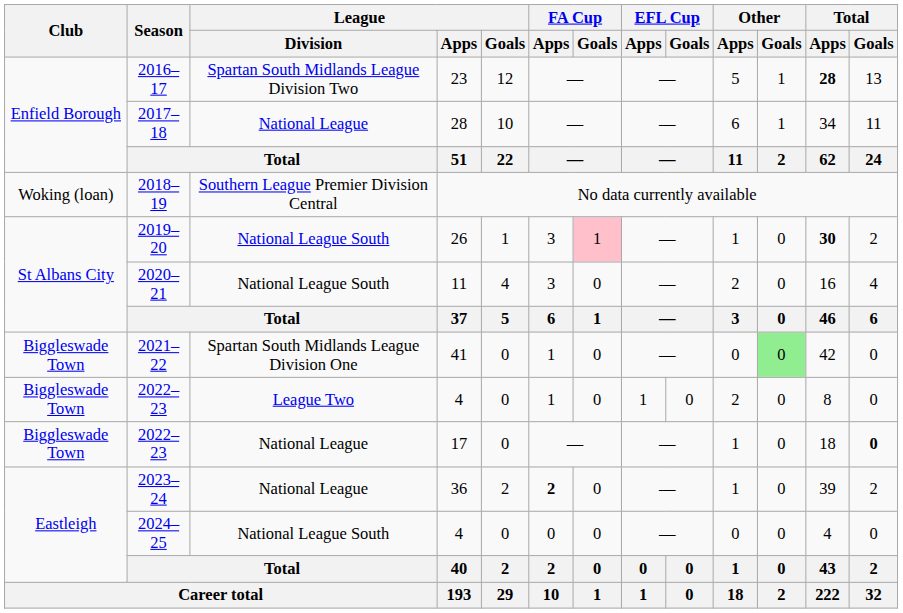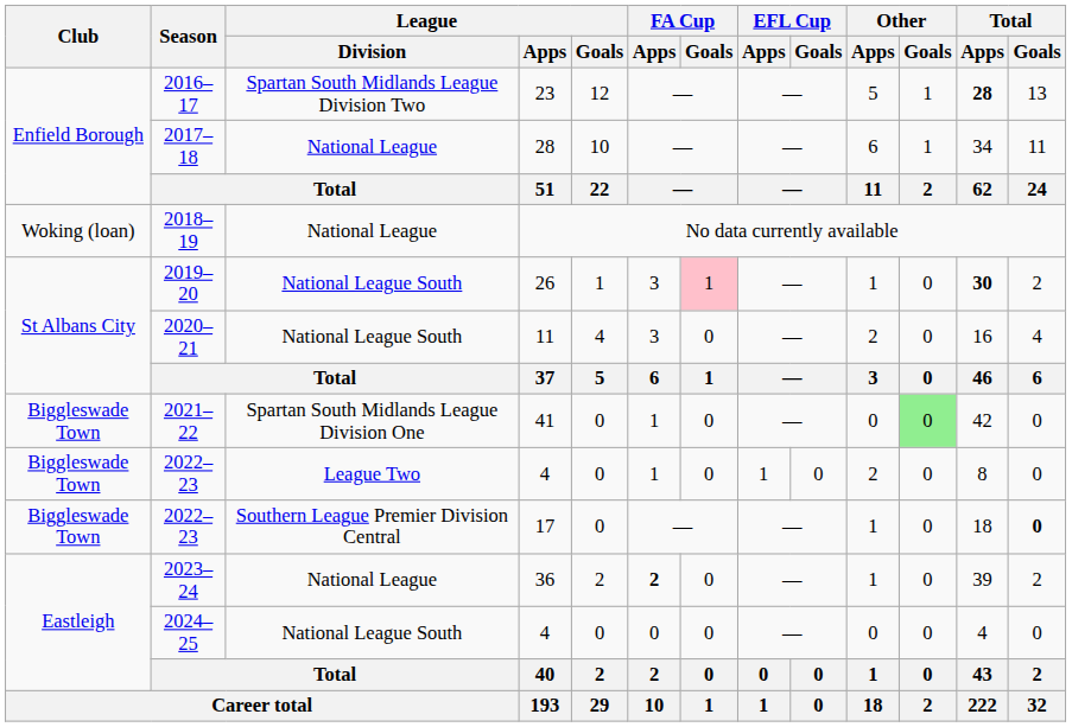2018–19 | League / Division: Southern League Premier Division Central -> National League
2022–23 / 17 | League / Division: National League -> Southern League Premier Division Central
